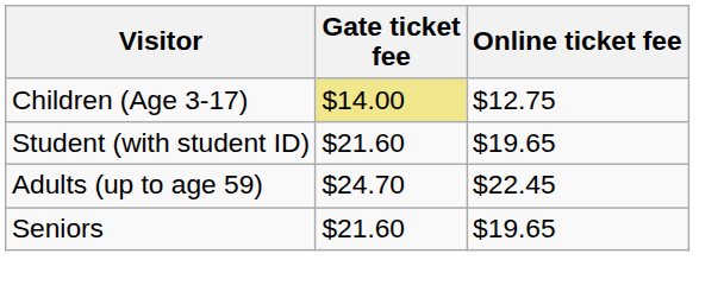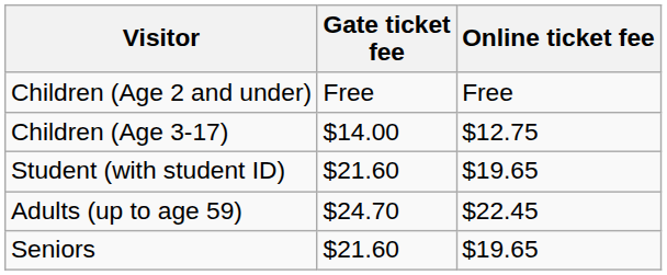+ row: Children (Age 2 and under) | Free | Free
Children (Age 3-17) | Gate ticket fee: khaki background -> no background
